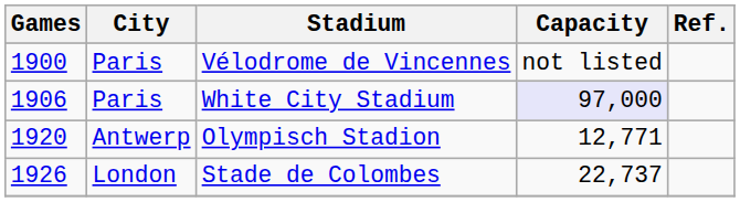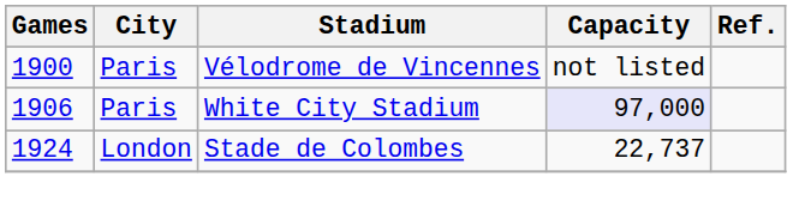- row: 1920 | Antwerp | Olympisch Stadion | 12,771
Stade de Colombes | Games: 1926 -> 1924
